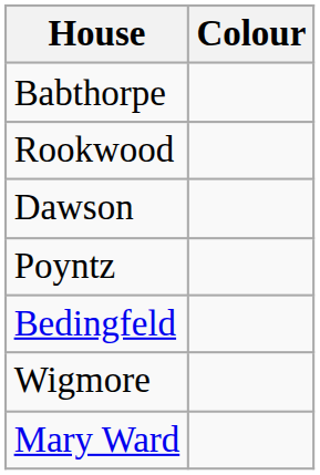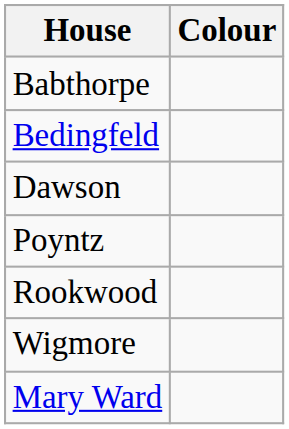rows swapped: Bedingfeld <-> Rookwood
